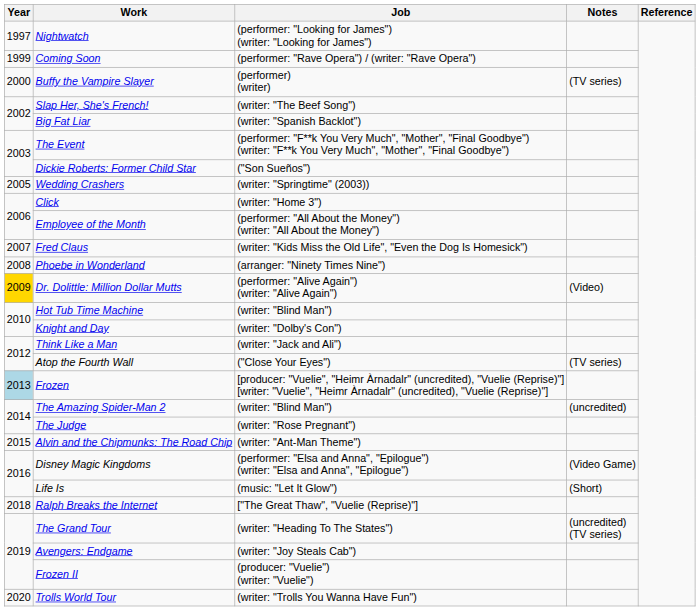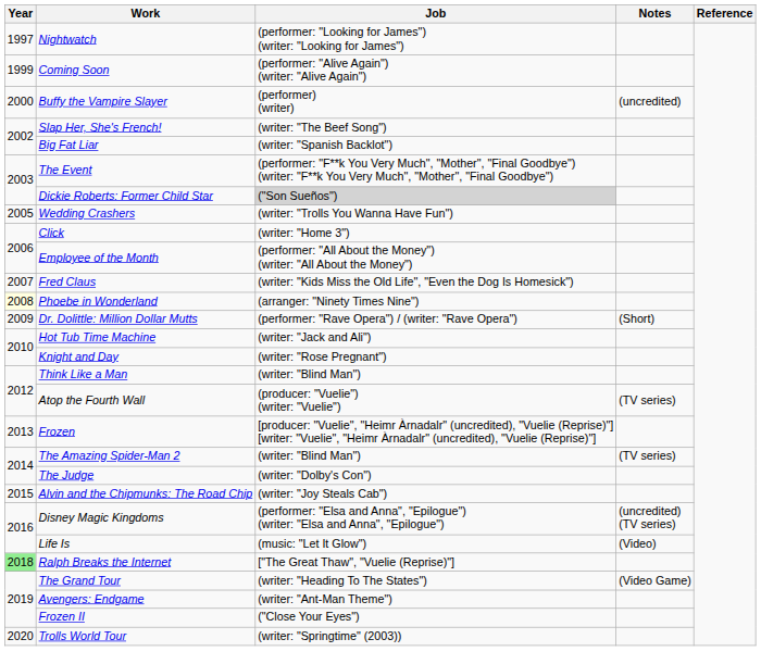Coming Soon | Job: (performer: "Rave Opera") / (writer: "Rave Opera") -> (performer: "Alive Again") (writer: "Alive Again")
Buffy the Vampire Slayer | Notes: (TV series) -> (uncredited)
Dickie Roberts: Former Child Star | Job: no background -> lightgrey background
Wedding Crashers | Job: (writer: "Springtime" (2003)) -> (writer: "Trolls You Wanna Have Fun")
Phoebe in Wonderland | Year: no background -> lightyellow background
Dr. Dolittle: Million Dollar Mutts | Year: gold background -> no background
Dr. Dolittle: Million Dollar Mutts | Job: (performer: "Alive Again") (writer: "Alive Again") -> (performer: "Rave Opera") / (writer: "Rave Opera")
Dr. Dolittle: Million Dollar Mutts | Notes: (Video) -> (Short)
Hot Tub Time Machine | Job: (writer: "Blind Man") -> (writer: "Jack and Ali")
Knight and Day | Job: (writer: "Dolby's Con") -> (writer: "Rose Pregnant")
Think Like a Man | Job: (writer: "Jack and Ali") -> (writer: "Blind Man")
Atop the Fourth Wall | Job: ("Close Your Eyes") -> (producer: "Vuelie") (writer: "Vuelie")
Frozen | Year: lightblue background -> no background
The Amazing Spider-Man 2 | Notes: (uncredited) -> (TV series)
The Judge | Job: (writer: "Rose Pregnant") -> (writer: "Dolby's Con")
Alvin and the Chipmunks: The Road Chip | Job: (writer: "Ant-Man Theme") -> (writer: "Joy Steals Cab")
Disney Magic Kingdoms | Notes: (Video Game) -> (uncredited) (TV series)
Life Is | Notes: (Short) -> (Video)
Ralph Breaks the Internet | Year: no background -> lightgreen background
The Grand Tour | Notes: (uncredited) (TV series) -> (Video Game)
Avengers: Endgame | Job: (writer: "Joy Steals Cab") -> (writer: "Ant-Man Theme")
Frozen II | Job: (producer: "Vuelie") (writer: "Vuelie") -> ("Close Your Eyes")
Trolls World Tour | Job: (writer: "Trolls You Wanna Have Fun") -> (writer: "Springtime" (2003))
